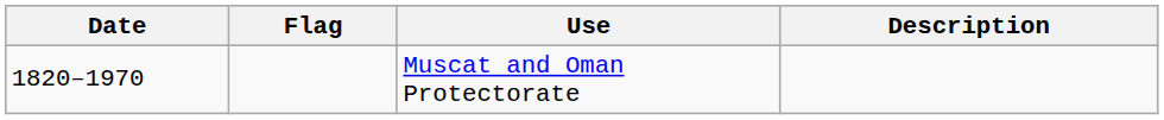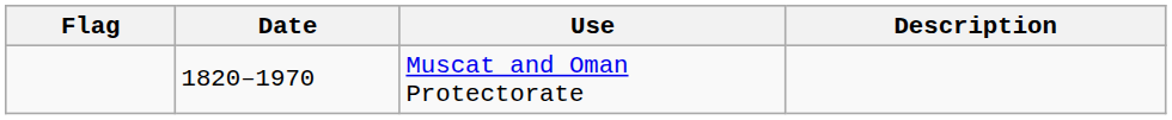columns swapped: Flag <-> Date
